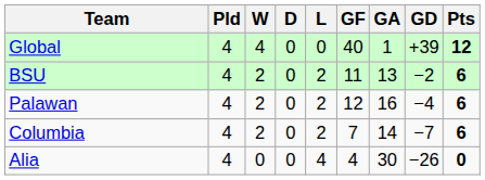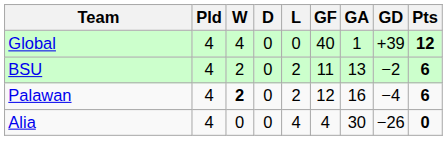Palawan | W: normal -> bold
- row: Columbia | 4 | 2 | 0 | 2 | 7 | 14 | −7 | 6
